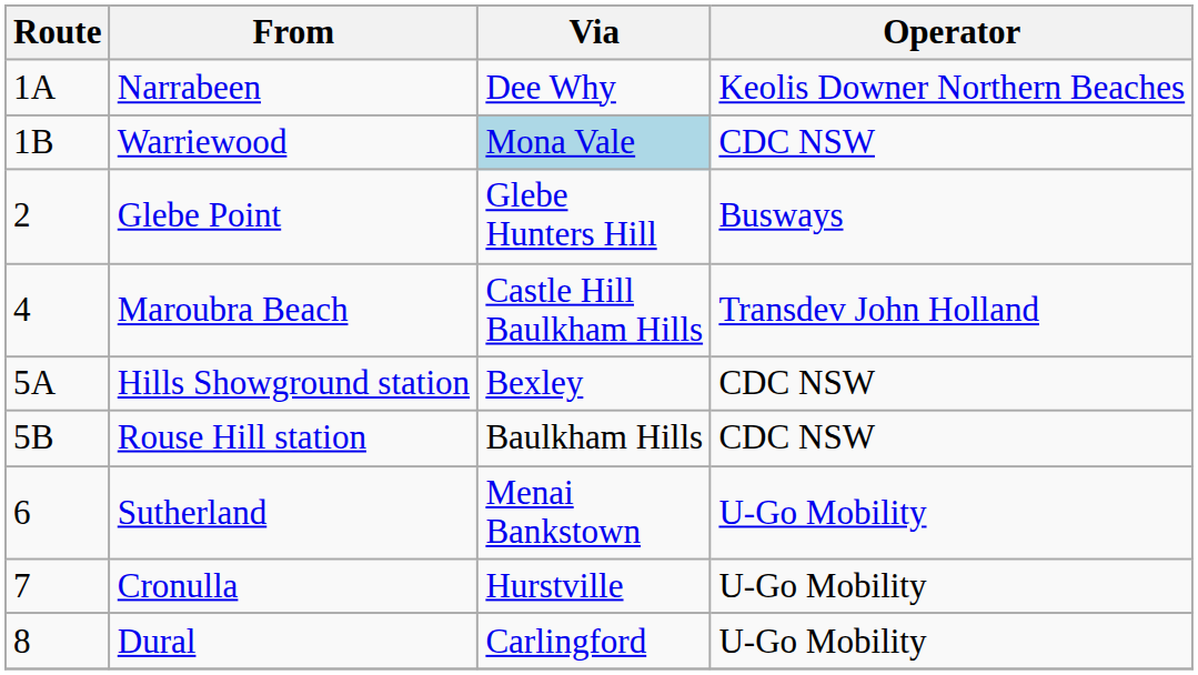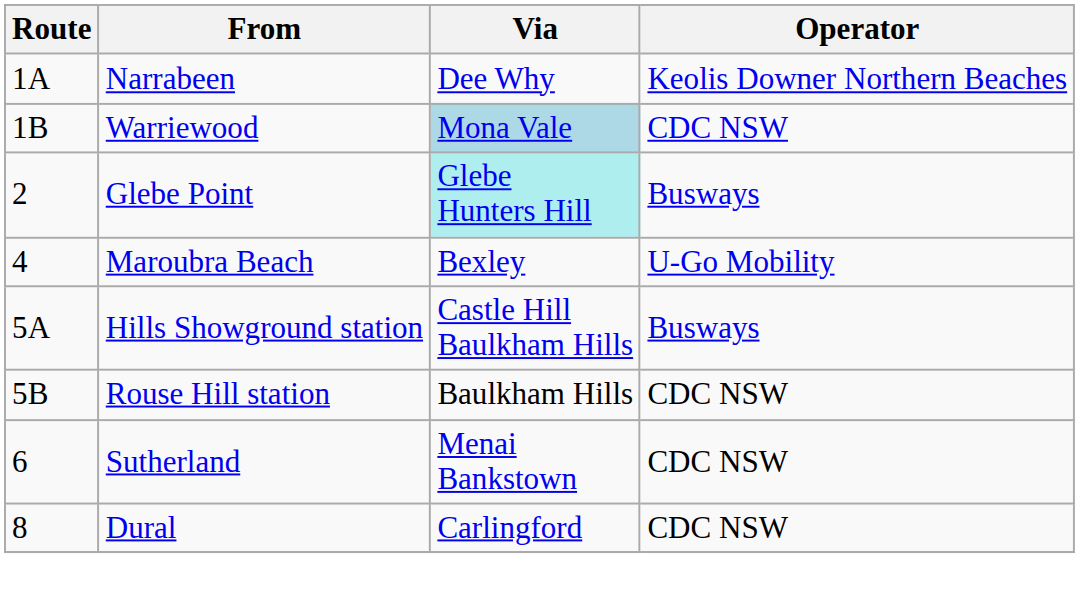Glebe Point | Via: no background -> paleturquoise background
Maroubra Beach | Via: Castle Hill Baulkham Hills -> Bexley
Maroubra Beach | Operator: Transdev John Holland -> U-Go Mobility
Hills Showground station | Via: Bexley -> Castle Hill Baulkham Hills
Hills Showground station | Operator: CDC NSW -> Busways
Sutherland | Operator: U-Go Mobility -> CDC NSW
- row: 7 | Cronulla | Hurstville | U-Go Mobility
Dural | Operator: U-Go Mobility -> CDC NSW
